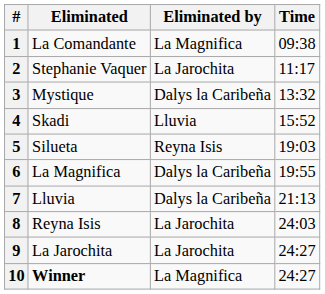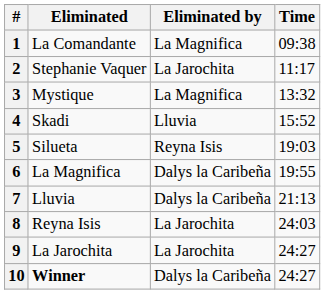3 | Eliminated by: Dalys la Caribeña -> La Magnifica
10 | Eliminated by: La Magnifica -> Dalys la Caribeña
